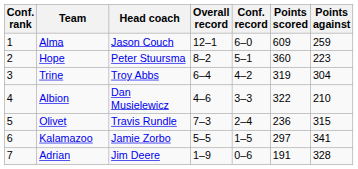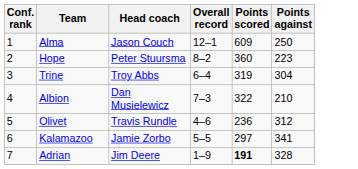- column: Conf. record | 6–0 | 5–1 | 4–2 | 3–3 | 2–4 | 1–5 | 0–6
Alma | Points against: 259 -> 250
Albion | Overall record: 4–6 -> 7–3
Olivet | Overall record: 7–3 -> 4–6
Olivet | Points against: 315 -> 312
Adrian | Points scored: normal -> bold
